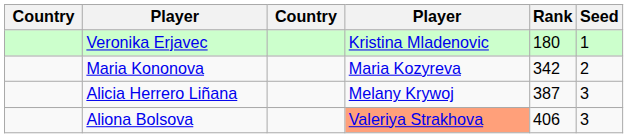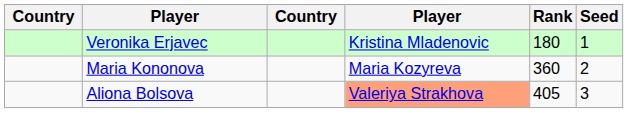Maria Kononova | Rank: 342 -> 360
- row: Alicia Herrero Liñana | Melany Krywoj | 387 | 3
Aliona Bolsova | Rank: 406 -> 405
